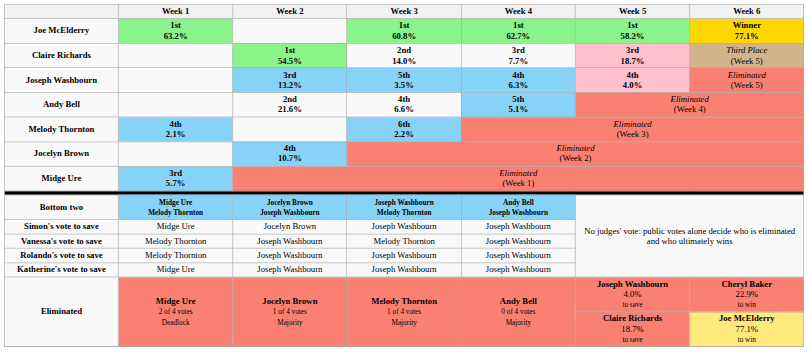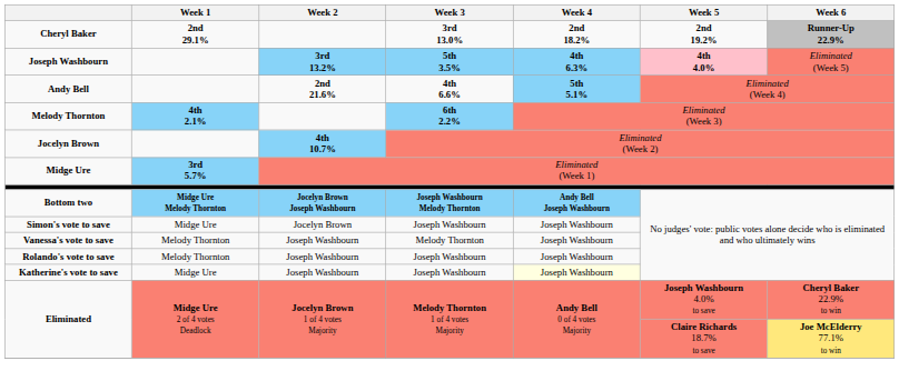- row: Joe McElderry | 1st 63.2% | 1st 60.8% | 1st 62.7% | 1st 58.2% | Winner 77.1%
+ row: Cheryl Baker | 2nd 29.1% | 3rd 13.0% | 2nd 18.2% | 2nd 19.2% | Runner-Up 22.9%
- row: Claire Richards | 1st 54.5% | 2nd 14.0% | 3rd 7.7% | 3rd 18.7% | Third Place (Week 5)
Katherine's vote to save | Week 4: no background -> lightyellow background
